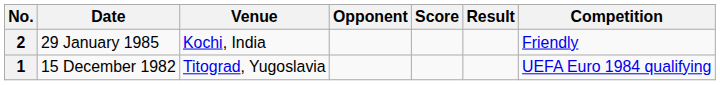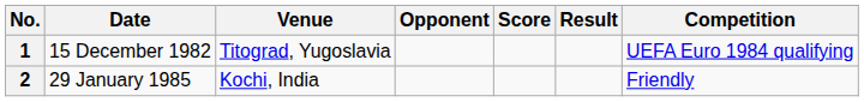rows swapped: 1 <-> 2
